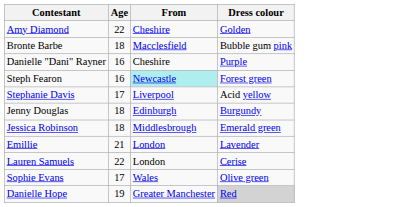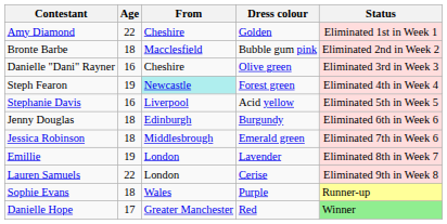+ column: Status | Eliminated 1st in Week 1 | Eliminated 2nd in Week 2 | Eliminated 3rd in Week 3 | Eliminated 4th in Week 4 | Eliminated 5th in Week 5 | Eliminated 6th in Week 6 | Eliminated 7th in Week 6 | Eliminated 8th in Week 7 | Eliminated 9th in Week 8 | Runner-up | Winner
Danielle "Dani" Rayner | Dress colour: Purple -> Olive green
Steph Fearon | Age: 16 -> 19
Stephanie Davis | Age: 17 -> 16
Emillie | Age: 21 -> 19
Sophie Evans | Age: 17 -> 18
Sophie Evans | Dress colour: Olive green -> Purple
Danielle Hope | Age: 19 -> 17
Danielle Hope | Dress colour: lightgrey background -> no background
